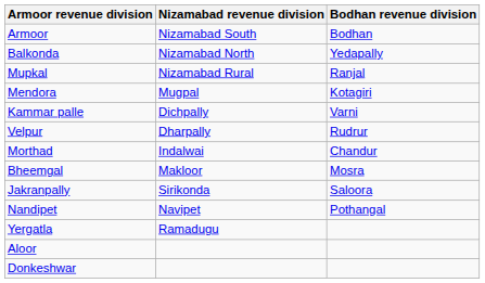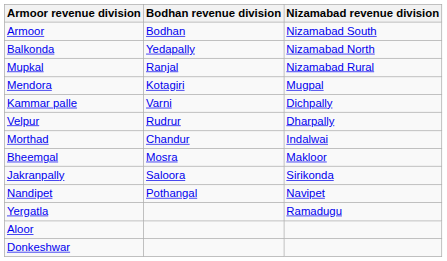columns swapped: Bodhan revenue division <-> Nizamabad revenue division
